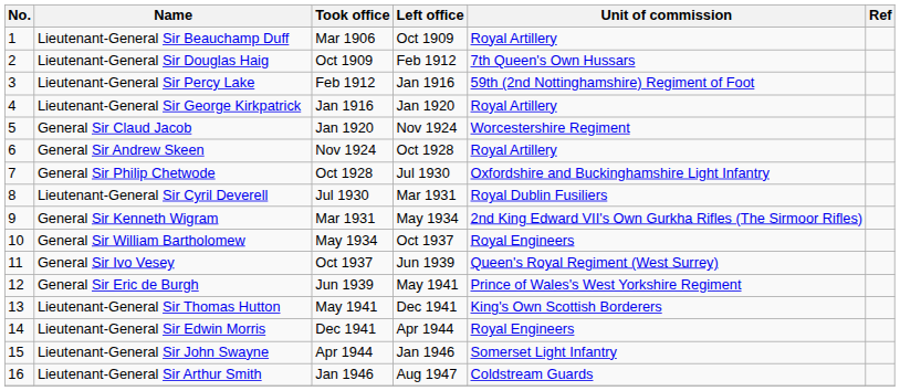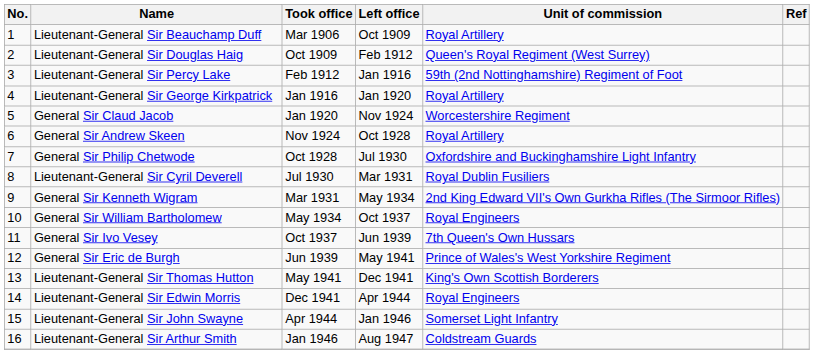Lieutenant-General Sir Douglas Haig | Unit of commission: 7th Queen's Own Hussars -> Queen's Royal Regiment (West Surrey)
General Sir Ivo Vesey | Unit of commission: Queen's Royal Regiment (West Surrey) -> 7th Queen's Own Hussars
